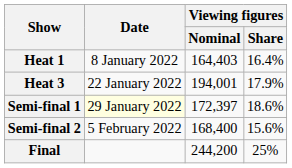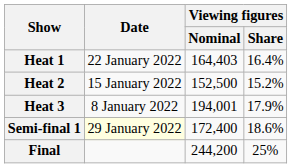Heat 1 | Date: 8 January 2022 -> 22 January 2022
+ row: Heat 2 | 15 January 2022 | 152,500 | 15.2%
Heat 3 | Date: 22 January 2022 -> 8 January 2022
Semi-final 1 | Viewing figures / Nominal: 172,397 -> 172,400
- row: Semi-final 2 | 5 February 2022 | 168,400 | 15.6%
